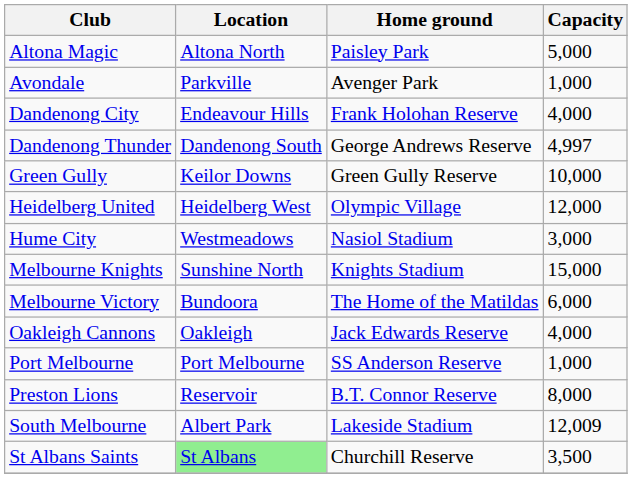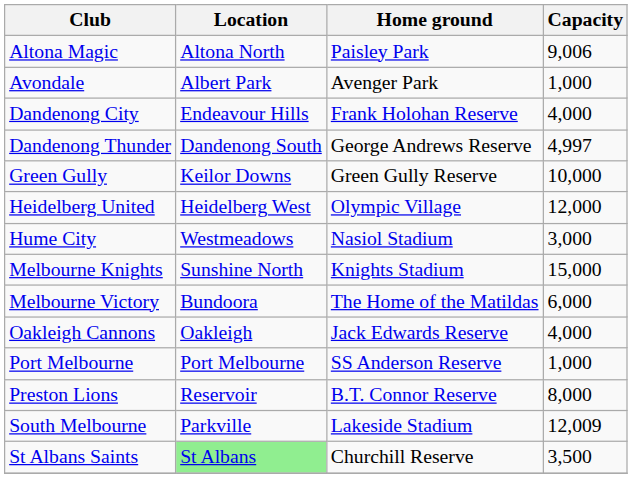Altona Magic | Capacity: 5,000 -> 9,006
Avondale | Location: Parkville -> Albert Park
South Melbourne | Location: Albert Park -> Parkville
